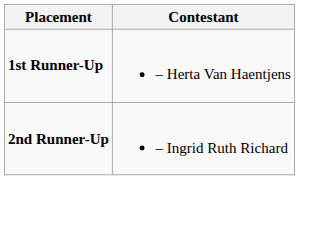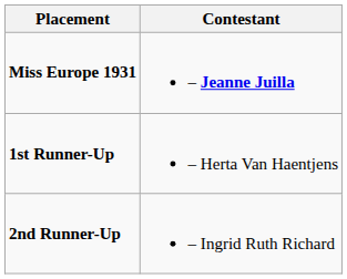+ row: Miss Europe 1931 | – Jeanne Juilla
